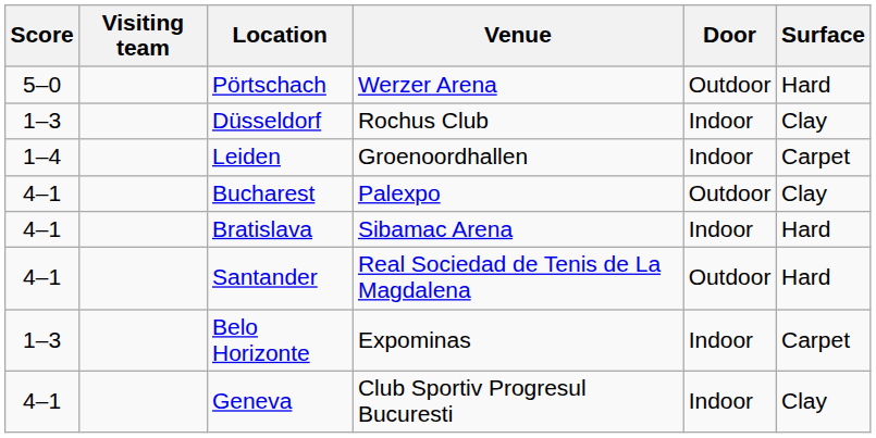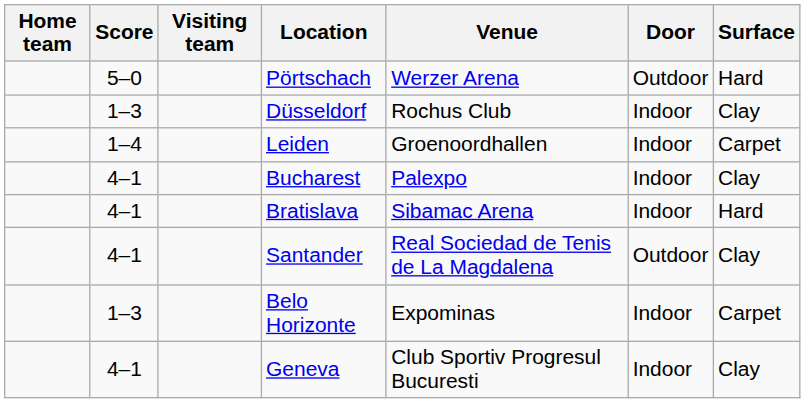+ column: Home team
Bucharest | Door: Outdoor -> Indoor
Santander | Surface: Hard -> Clay
